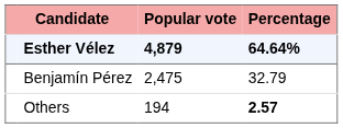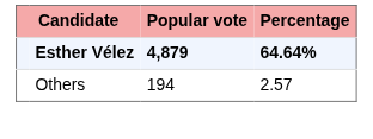- row: Benjamín Pérez | 2,475 | 32.79
Others | Percentage: bold -> normal
